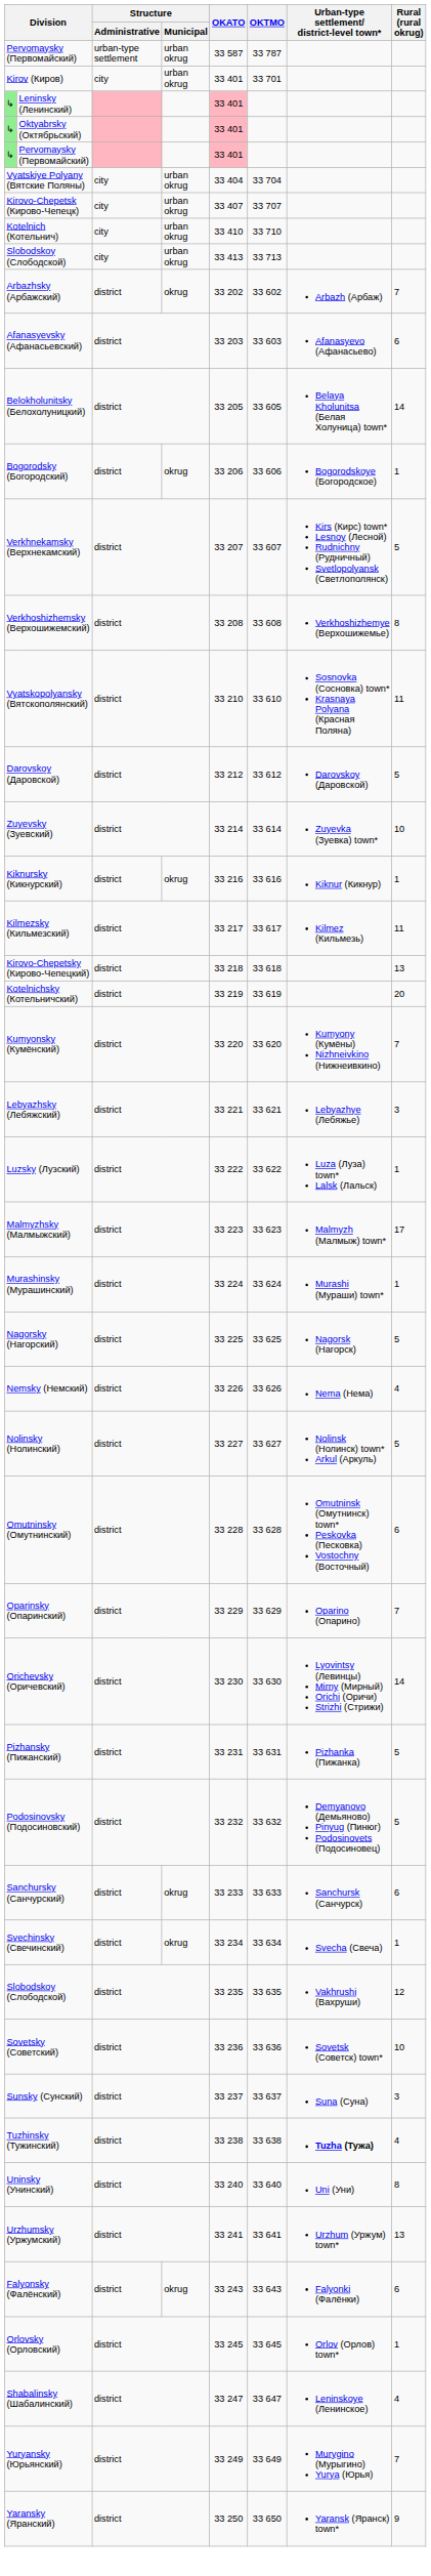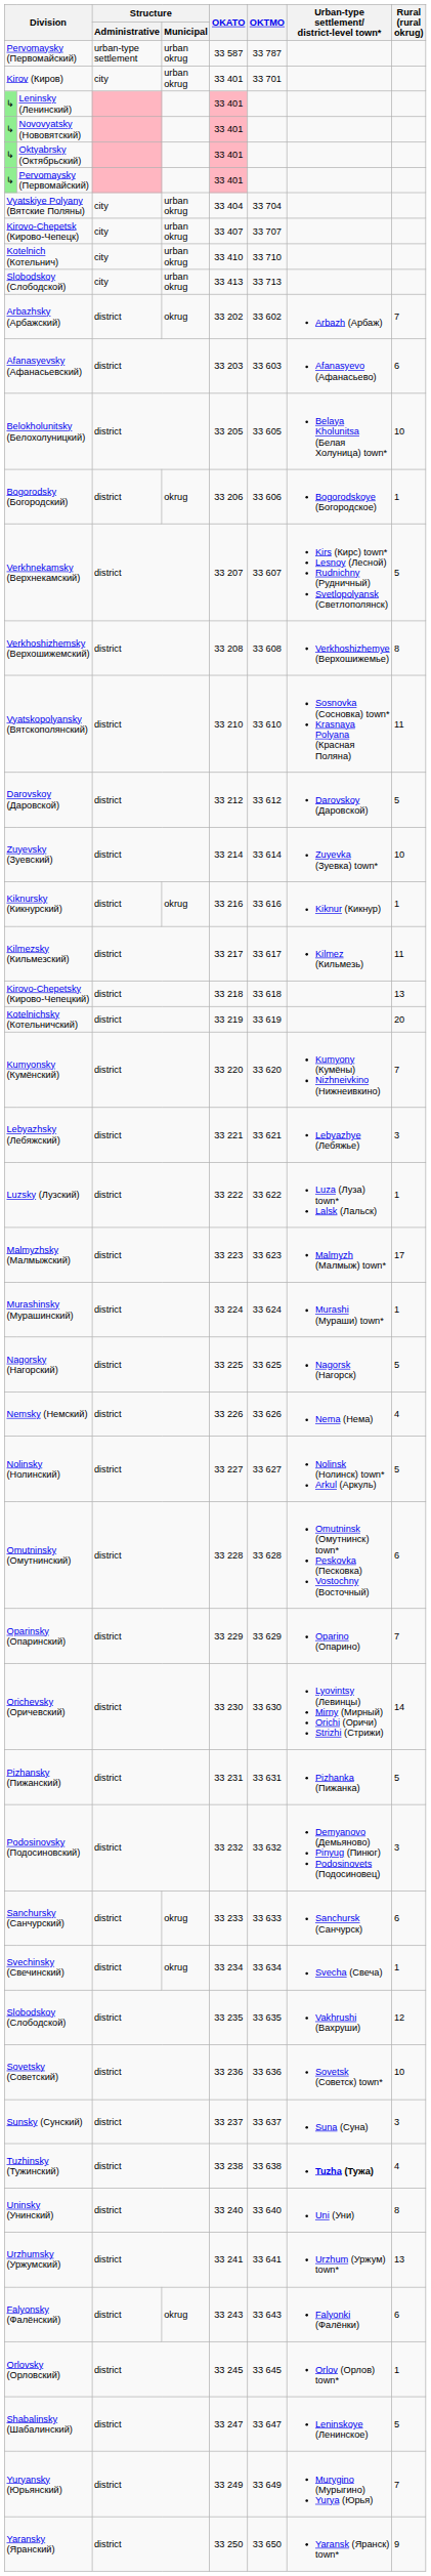+ row: ↳ | Novovyatsky (Нововятский) | 33 401
Belokholunitsky (Белохолуницкий) | Rural (rural okrug): 14 -> 10
Podosinovsky (Подосиновский) | Rural (rural okrug): 5 -> 3
Shabalinsky (Шабалинский) | Rural (rural okrug): 4 -> 5
